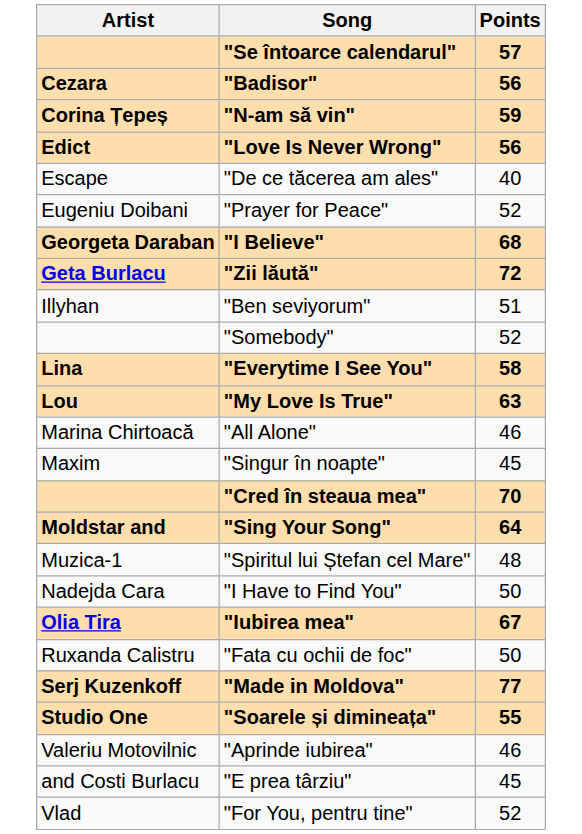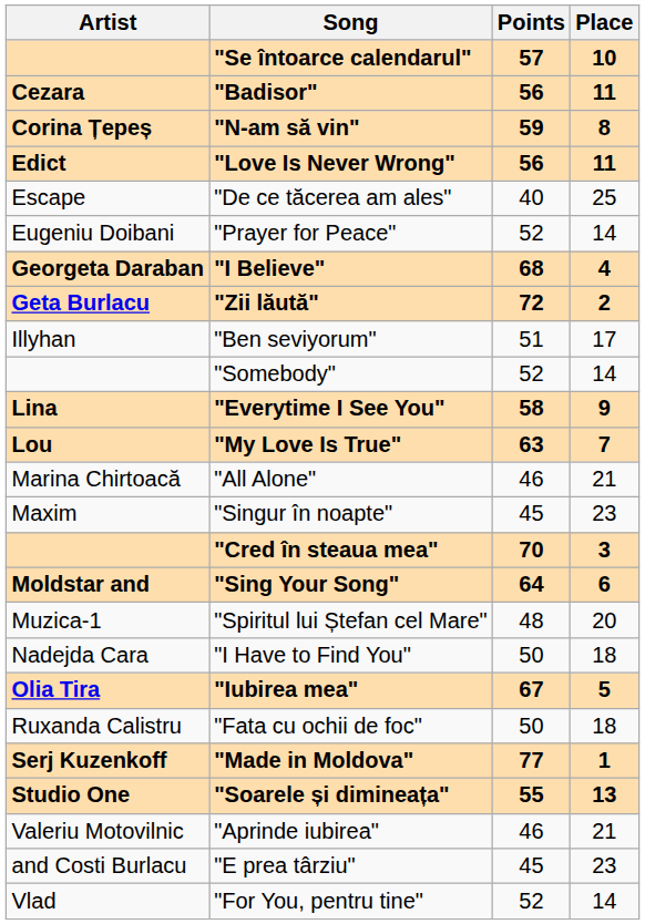+ column: Place | 10 | 11 | 8 | 11 | 25 | 14 | 4 | 2 | 17 | 14 | 9 | 7 | 21 | 23 | 3 | 6 | 20 | 18 | 5 | 18 | 1 | 13 | 21 | 23 | 14
